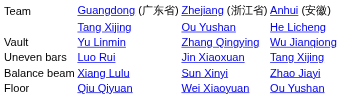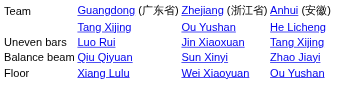- row: Vault | Yu Linmin | Zhang Qingying | Wu Jianqiong
Balance beam | column 2: Xiang Lulu -> Qiu Qiyuan
Floor | column 2: Qiu Qiyuan -> Xiang Lulu
